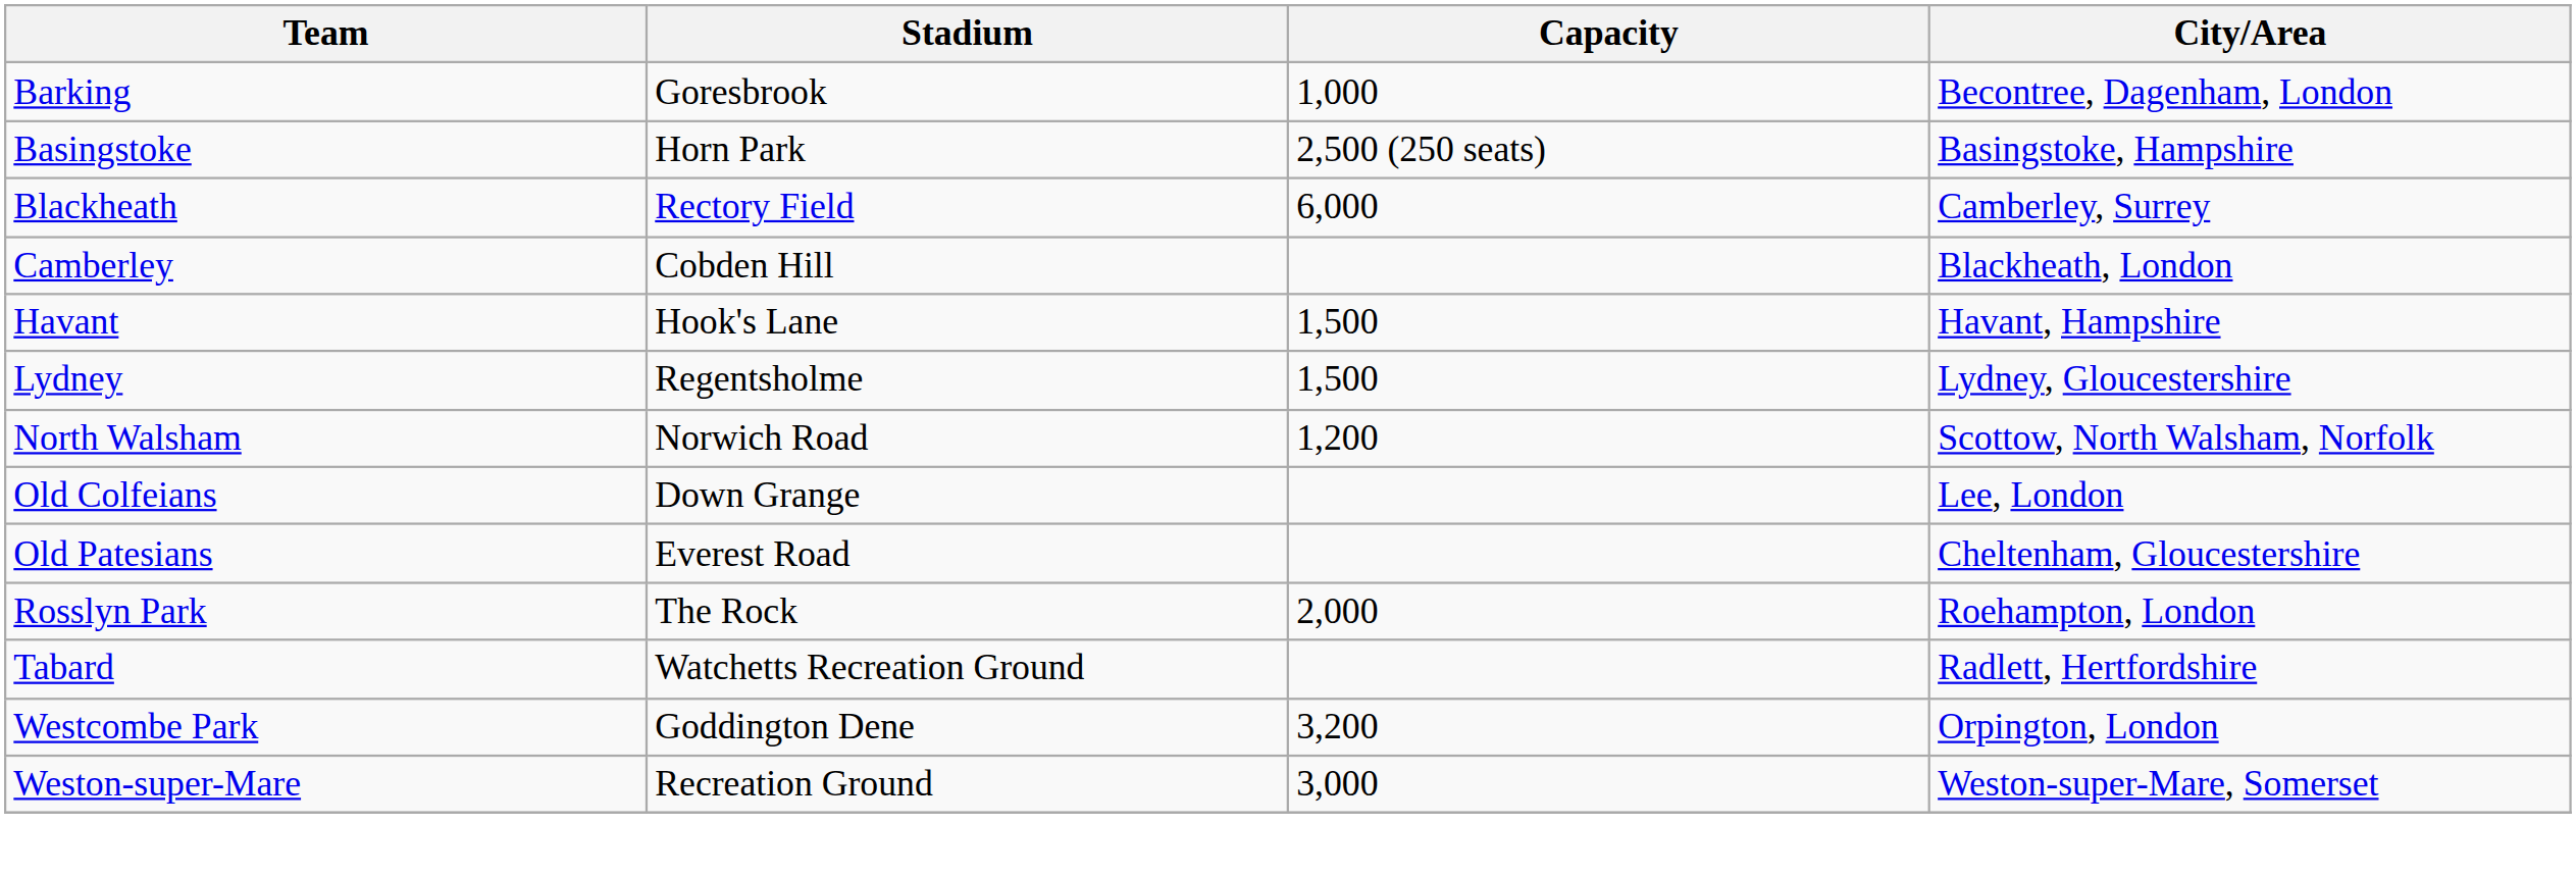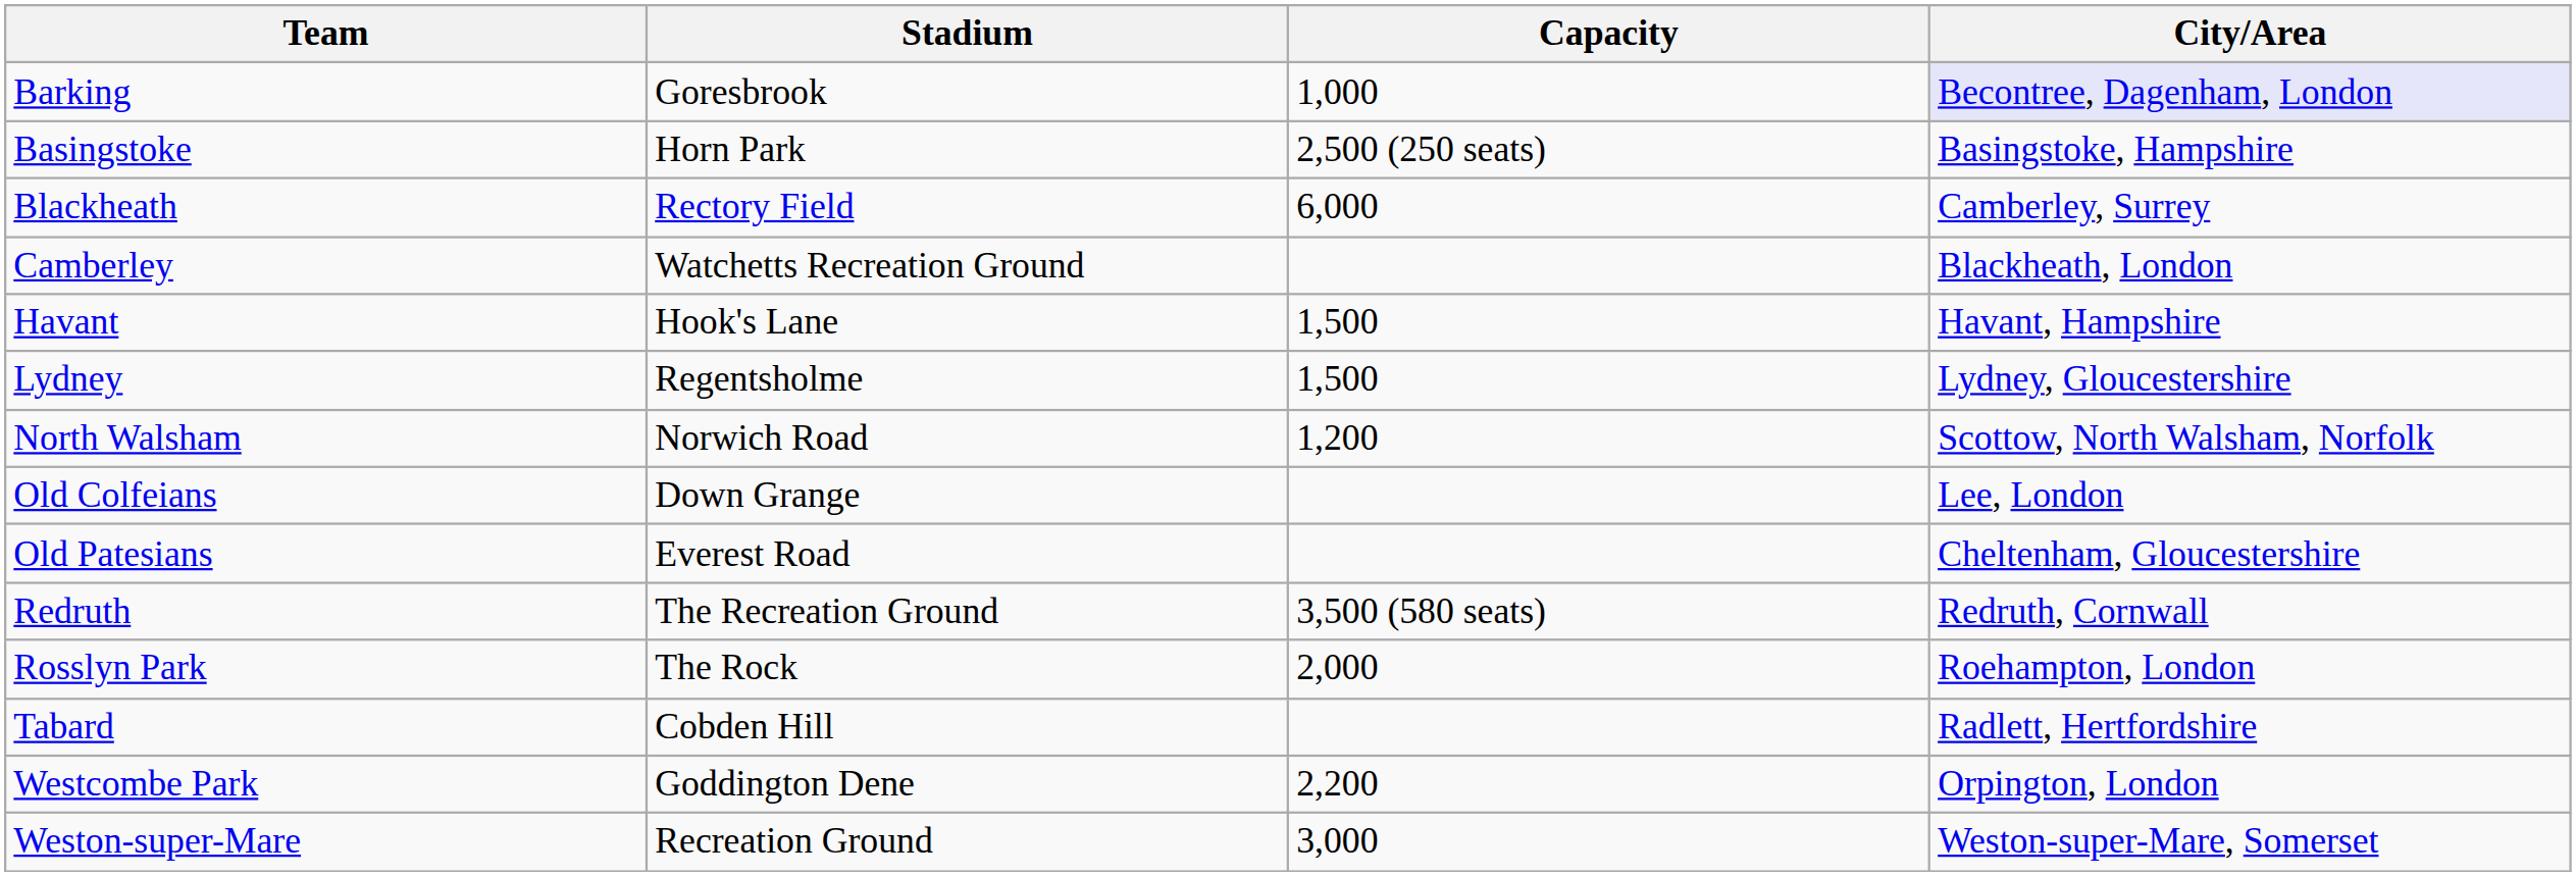Barking | City/Area: no background -> lavender background
Camberley | Stadium: Cobden Hill -> Watchetts Recreation Ground
+ row: Redruth | The Recreation Ground | 3,500 (580 seats) | Redruth, Cornwall
Tabard | Stadium: Watchetts Recreation Ground -> Cobden Hill
Westcombe Park | Capacity: 3,200 -> 2,200
